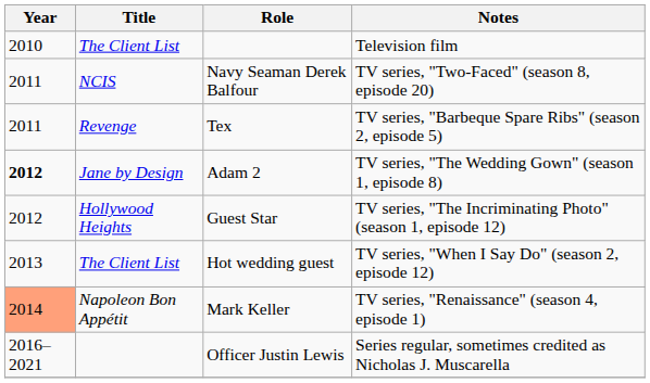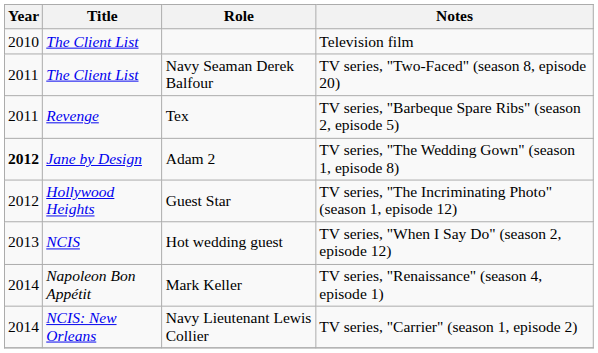Navy Seaman Derek Balfour | Title: NCIS -> The Client List
Hot wedding guest | Title: The Client List -> NCIS
Mark Keller | Year: lightsalmon background -> no background
+ row: 2014 | NCIS: New Orleans | Navy Lieutenant Lewis Collier | TV series, "Carrier" (season 1, episode 2)
- row: 2016–2021 | Officer Justin Lewis | Series regular, sometimes credited as Nicholas J. Muscarella
